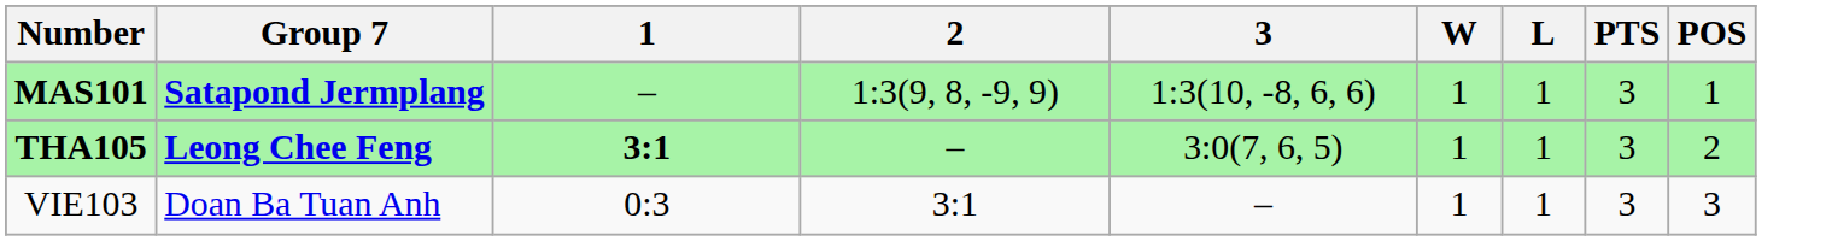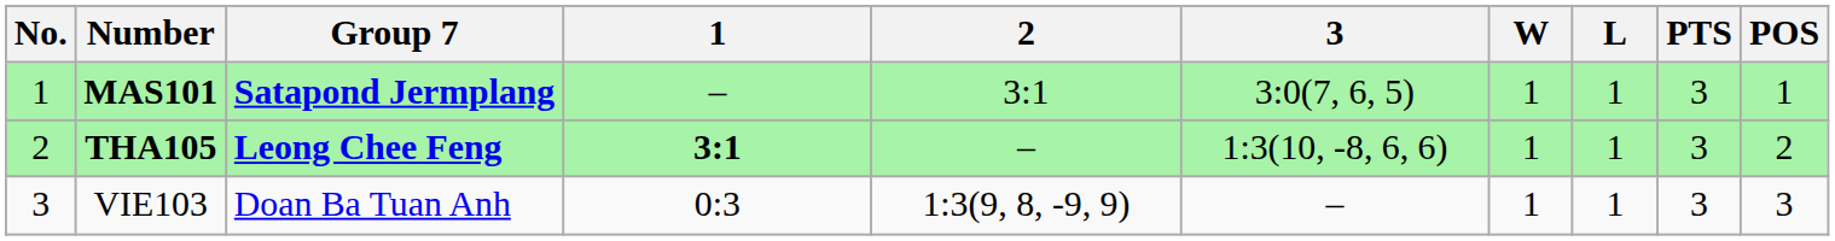+ column: No. | 1 | 2 | 3
MAS101 | 2: 1:3(9, 8, -9, 9) -> 3:1
MAS101 | 3: 1:3(10, -8, 6, 6) -> 3:0(7, 6, 5)
THA105 | 3: 3:0(7, 6, 5) -> 1:3(10, -8, 6, 6)
VIE103 | 2: 3:1 -> 1:3(9, 8, -9, 9)
